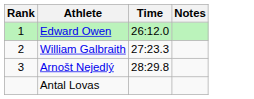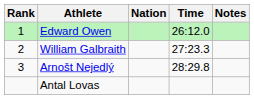+ column: Nation
